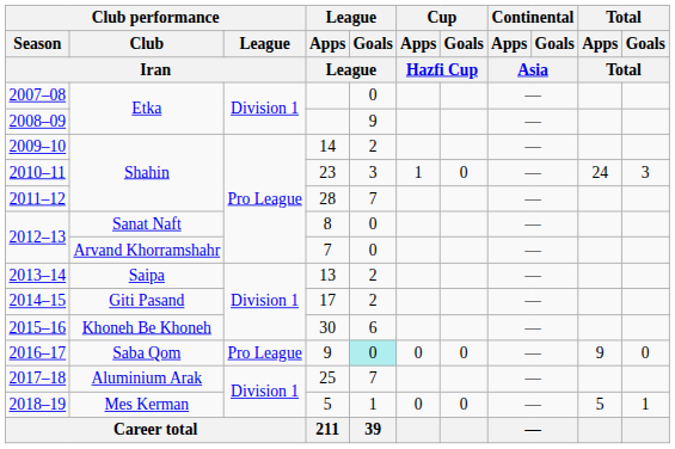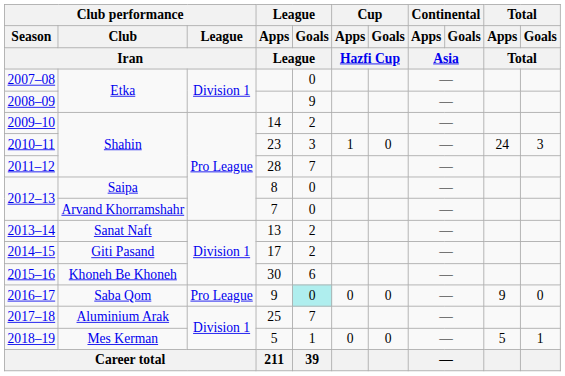2012–13 / 8 | Club performance / Club / Iran: Sanat Naft -> Saipa
2013–14 | Club performance / Club / Iran: Saipa -> Sanat Naft
